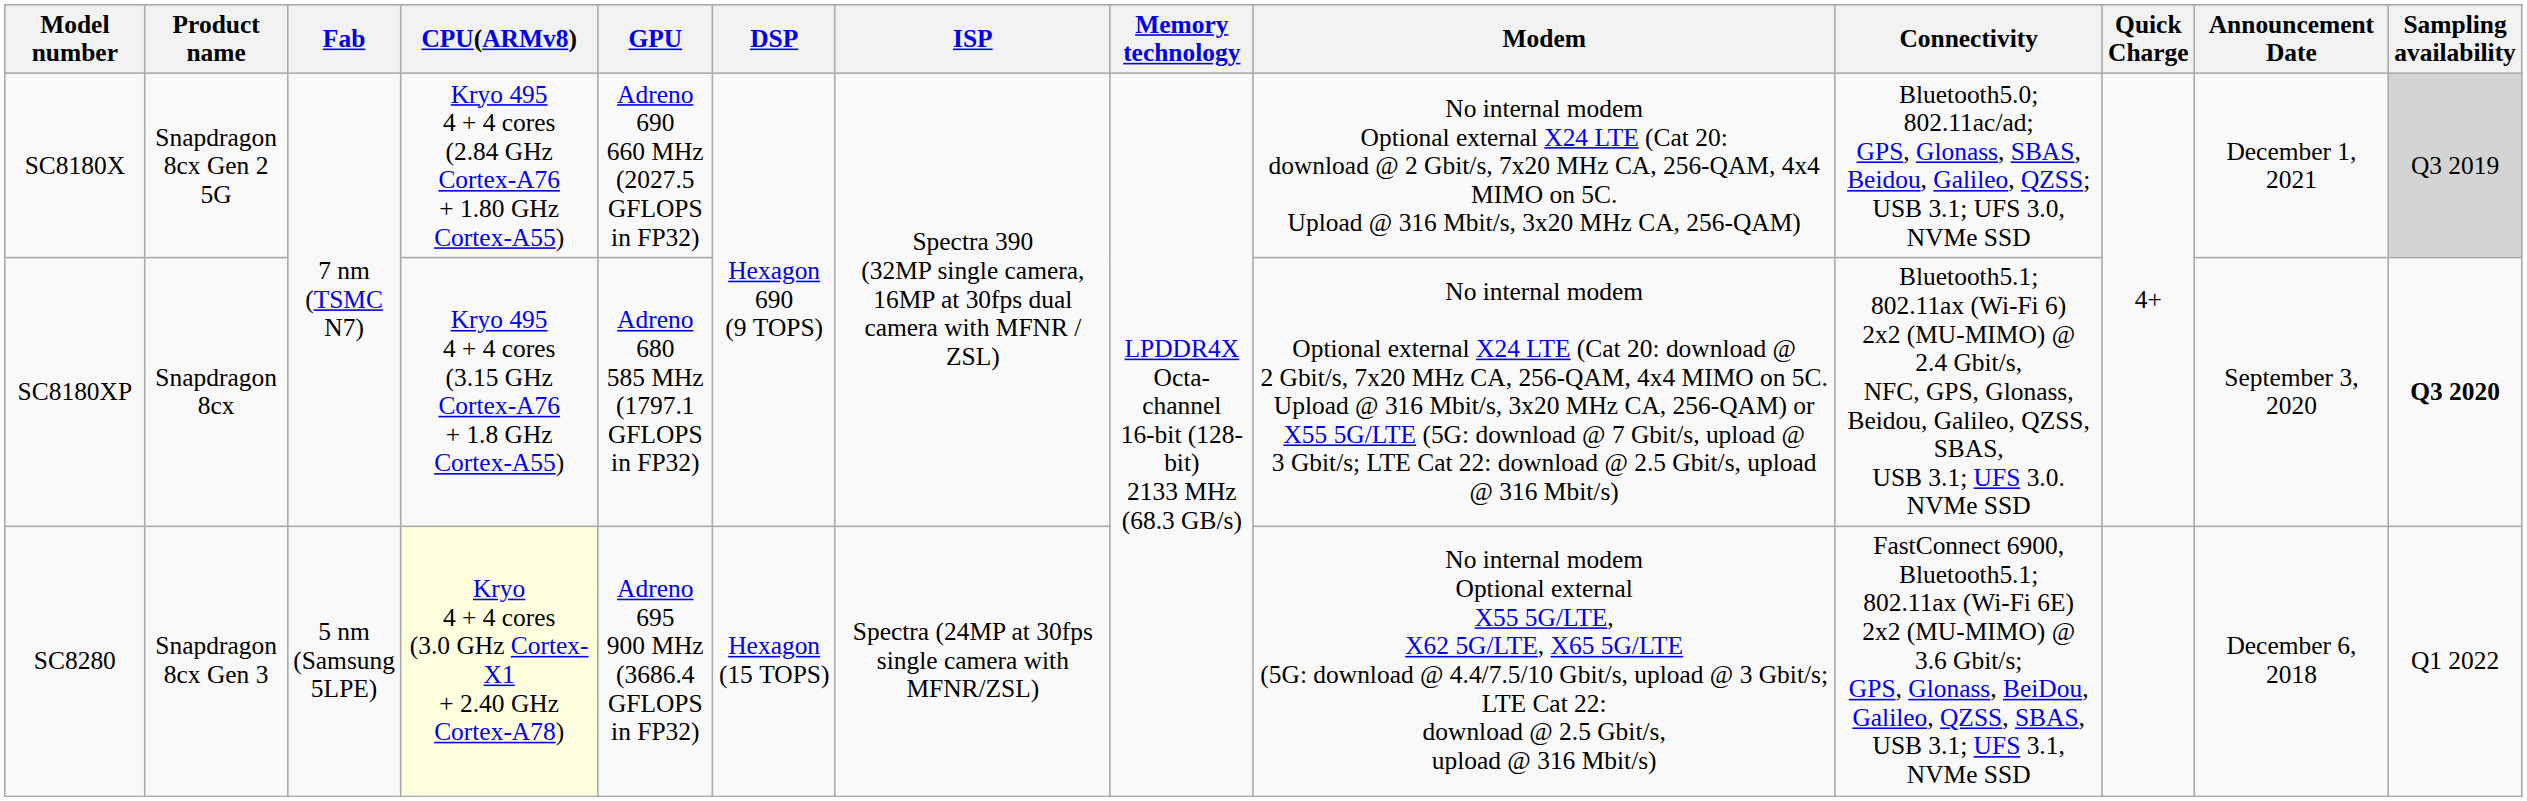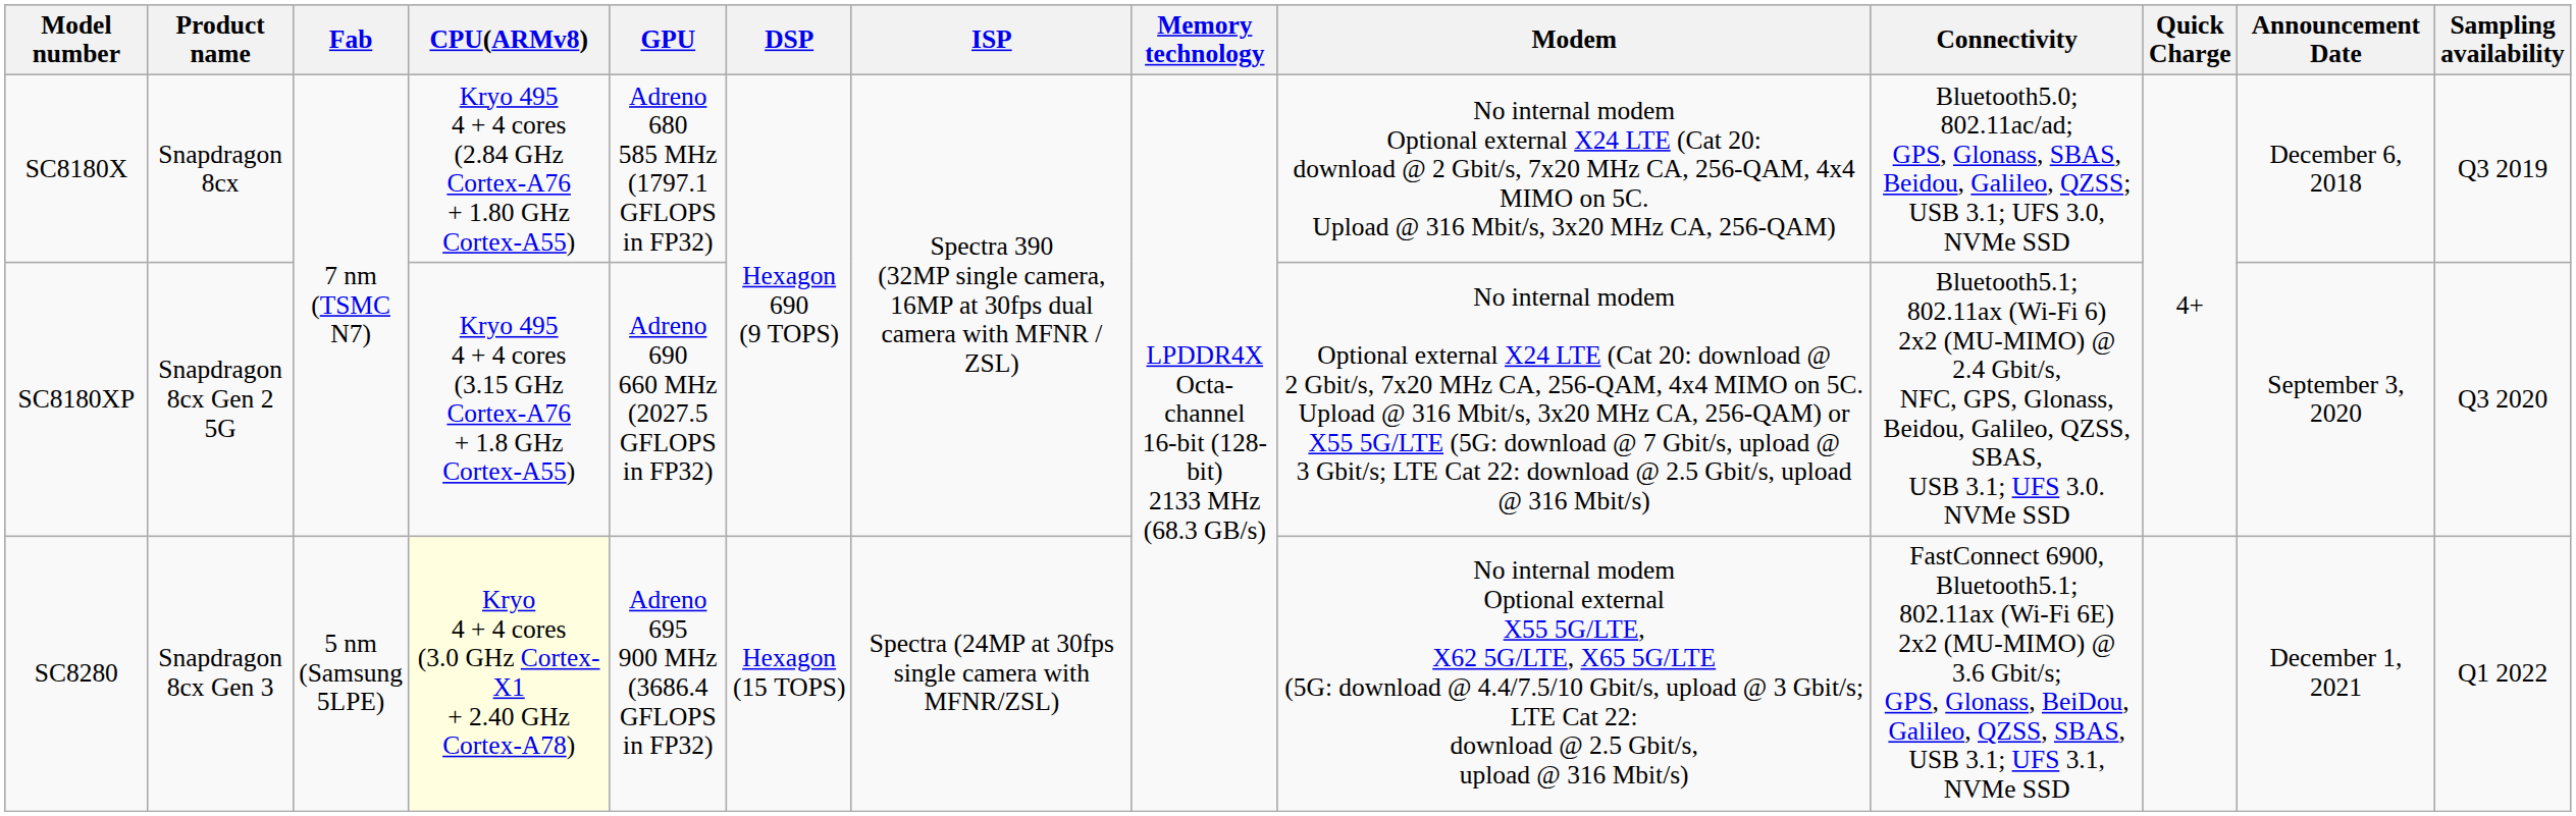SC8180X | Product name: Snapdragon 8cx Gen 2 5G -> Snapdragon 8cx
SC8180X | GPU: Adreno 690 660 MHz (2027.5 GFLOPS in FP32) -> Adreno 680 585 MHz (1797.1 GFLOPS in FP32)
SC8180X | Announcement Date: December 1, 2021 -> December 6, 2018
SC8180X | Sampling availability: lightgrey background -> no background
SC8180XP | Product name: Snapdragon 8cx -> Snapdragon 8cx Gen 2 5G
SC8180XP | GPU: Adreno 680 585 MHz (1797.1 GFLOPS in FP32) -> Adreno 690 660 MHz (2027.5 GFLOPS in FP32)
SC8180XP | Sampling availability: bold -> normal
SC8280 | Announcement Date: December 6, 2018 -> December 1, 2021
